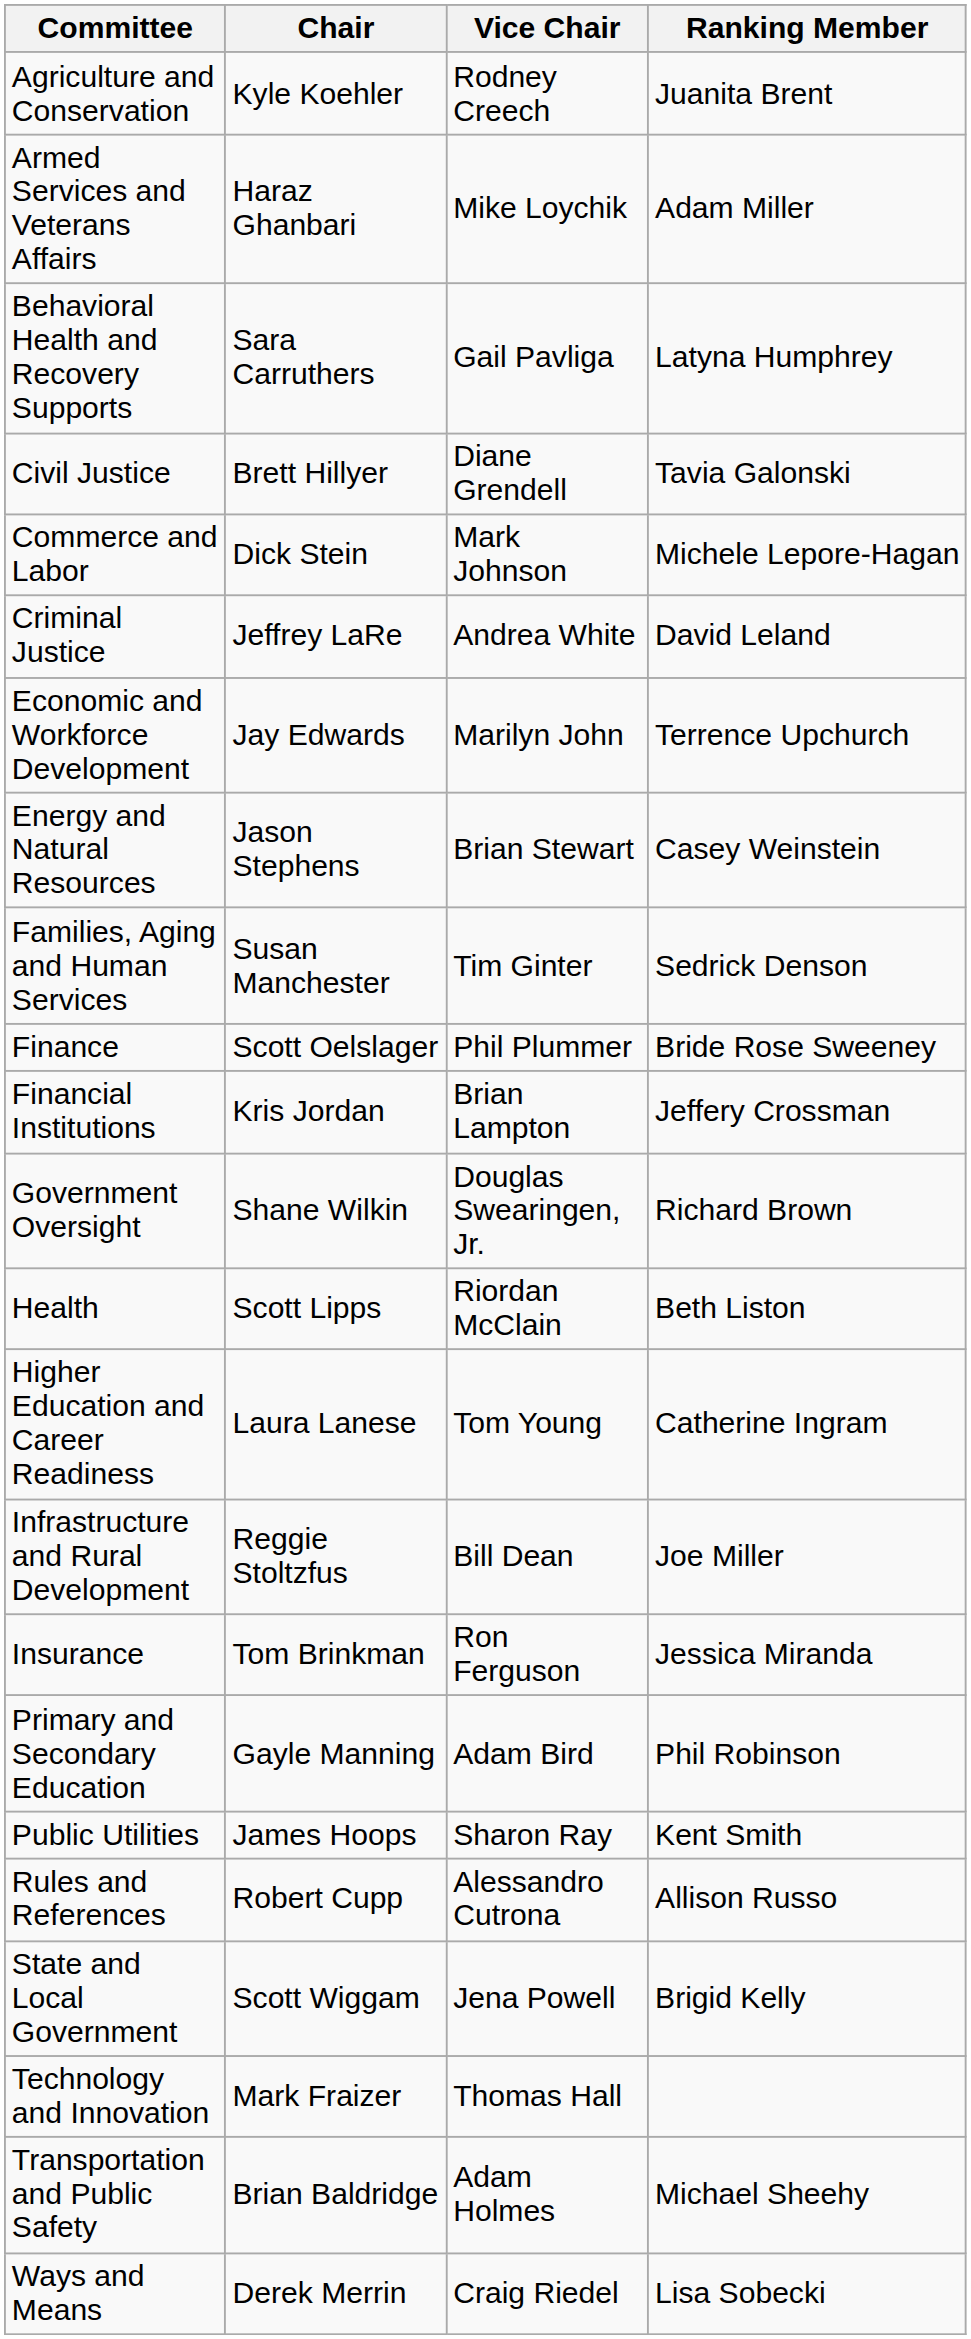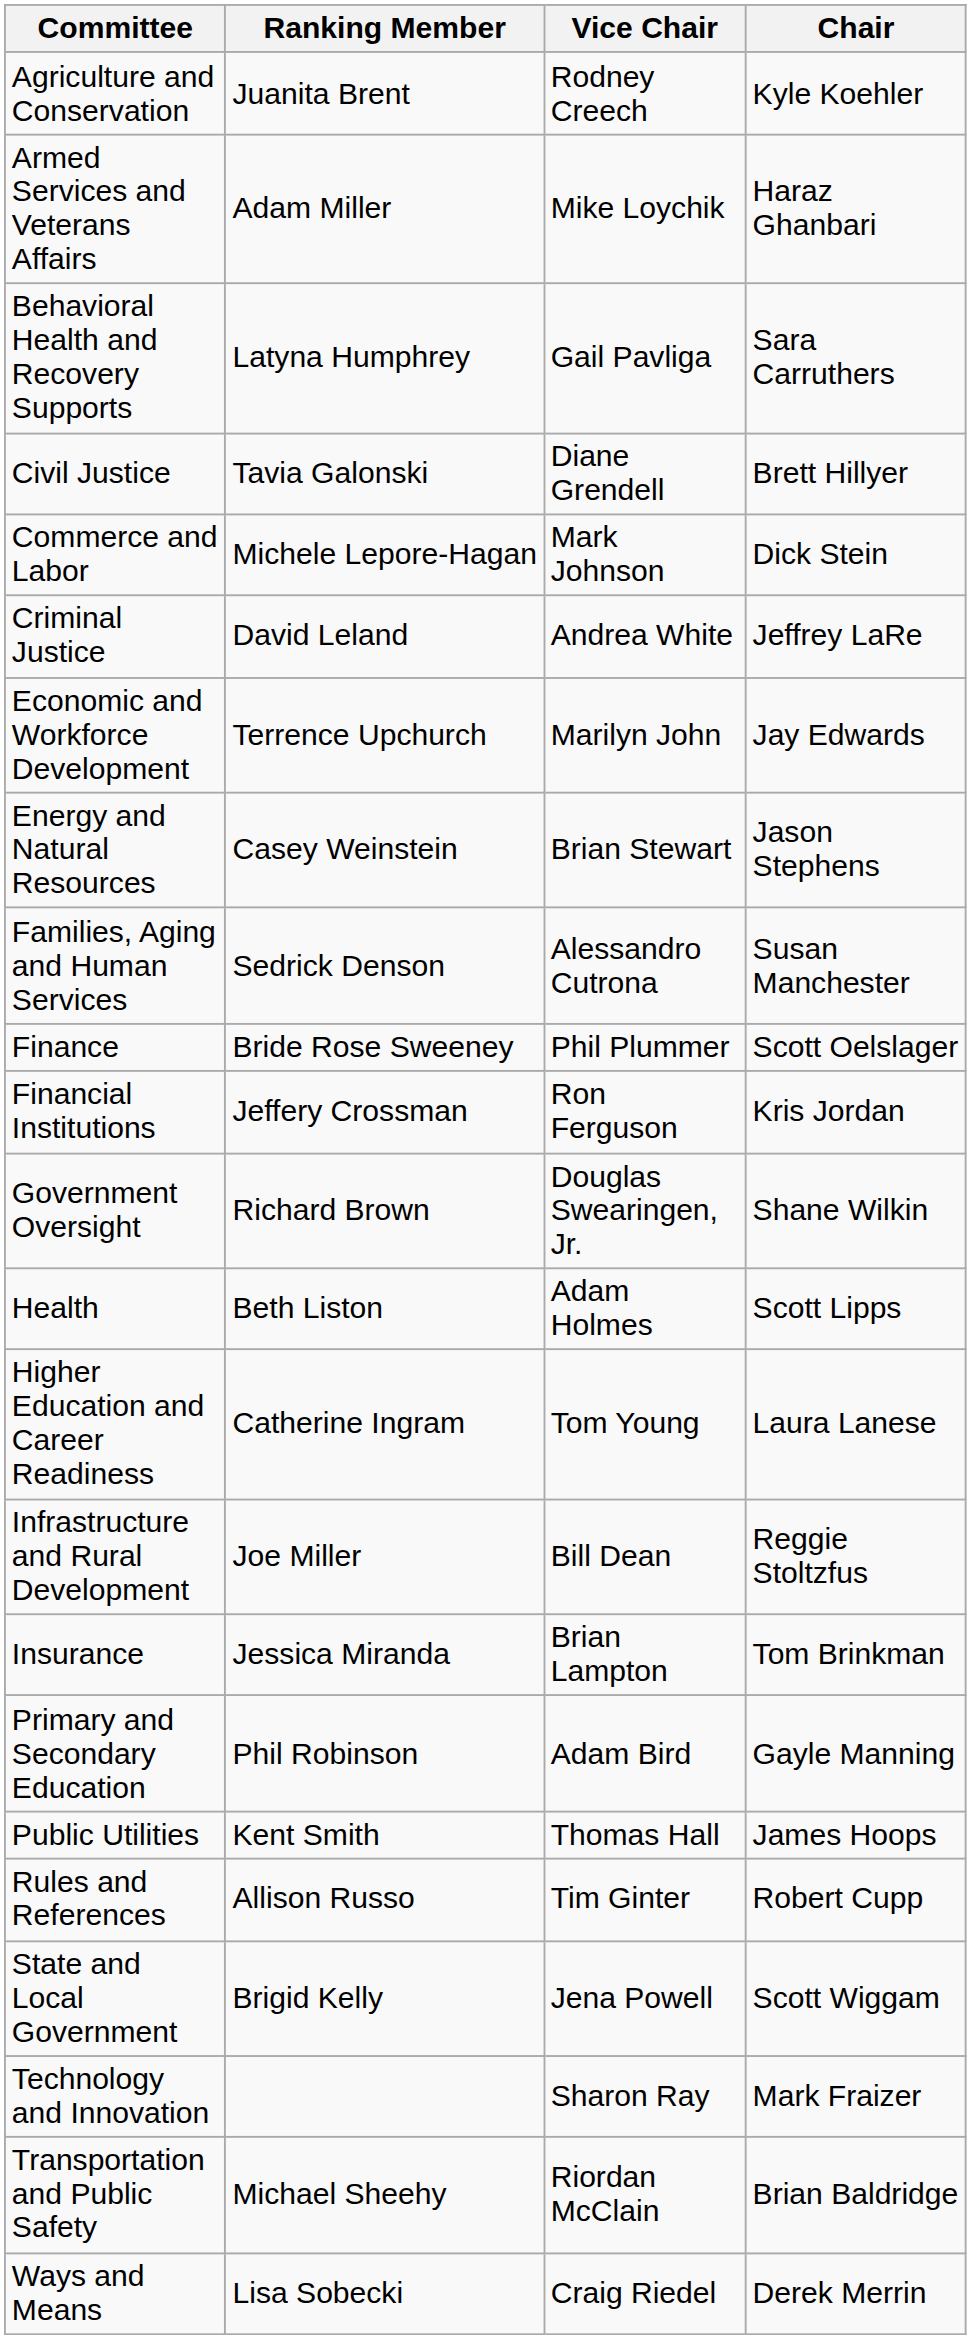columns swapped: Chair <-> Ranking Member
Families, Aging and Human Services | Vice Chair: Tim Ginter -> Alessandro Cutrona
Financial Institutions | Vice Chair: Brian Lampton -> Ron Ferguson
Health | Vice Chair: Riordan McClain -> Adam Holmes
Insurance | Vice Chair: Ron Ferguson -> Brian Lampton
Public Utilities | Vice Chair: Sharon Ray -> Thomas Hall
Rules and References | Vice Chair: Alessandro Cutrona -> Tim Ginter
Technology and Innovation | Vice Chair: Thomas Hall -> Sharon Ray
Transportation and Public Safety | Vice Chair: Adam Holmes -> Riordan McClain
